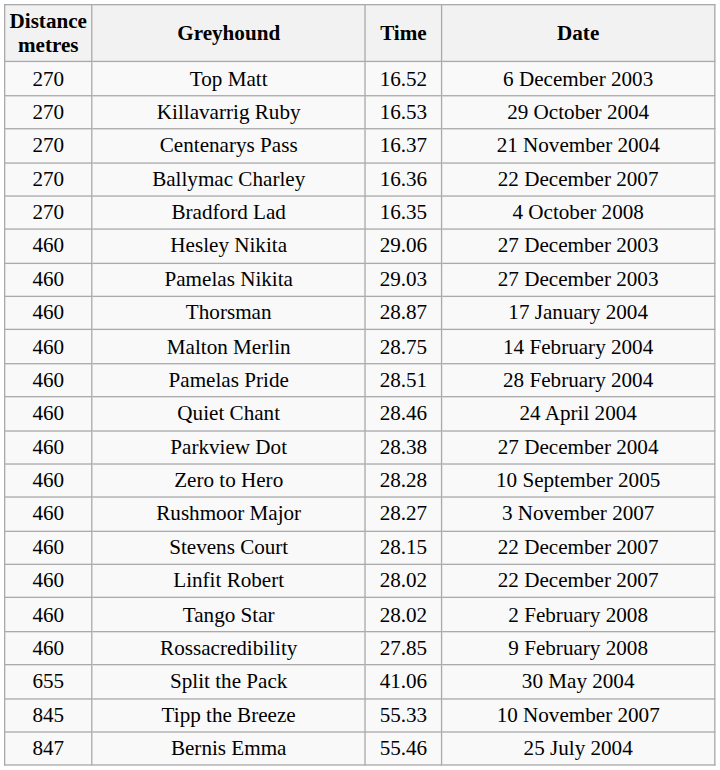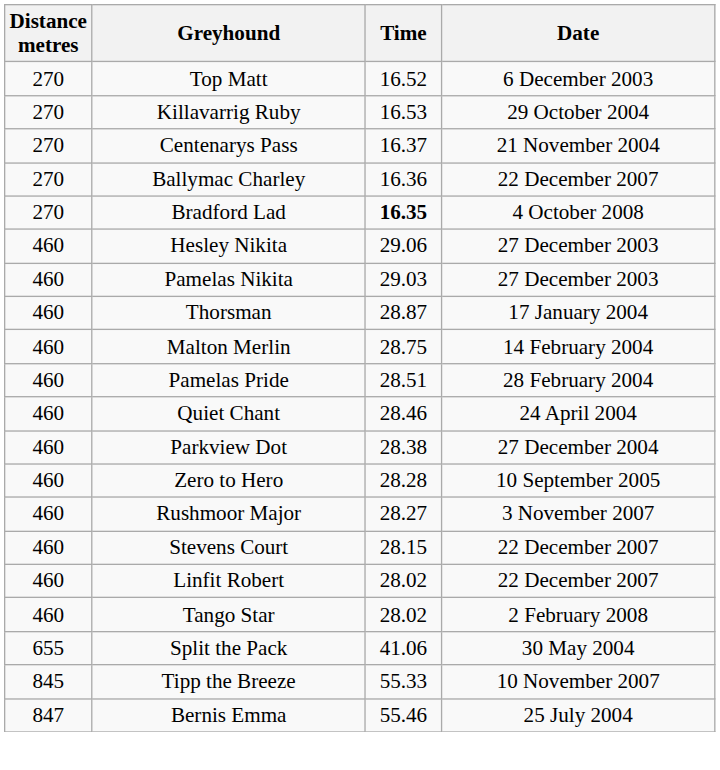Bradford Lad | Time: normal -> bold
- row: 460 | Rossacredibility | 27.85 | 9 February 2008
